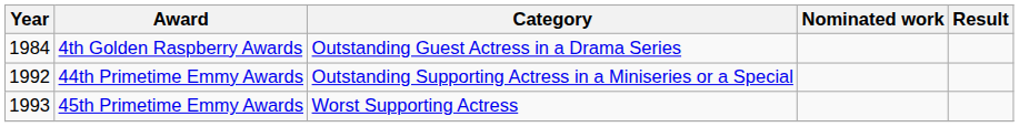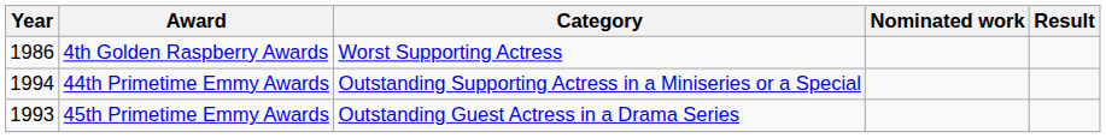4th Golden Raspberry Awards | Year: 1984 -> 1986
4th Golden Raspberry Awards | Category: Outstanding Guest Actress in a Drama Series -> Worst Supporting Actress
44th Primetime Emmy Awards | Year: 1992 -> 1994
45th Primetime Emmy Awards | Category: Worst Supporting Actress -> Outstanding Guest Actress in a Drama Series
